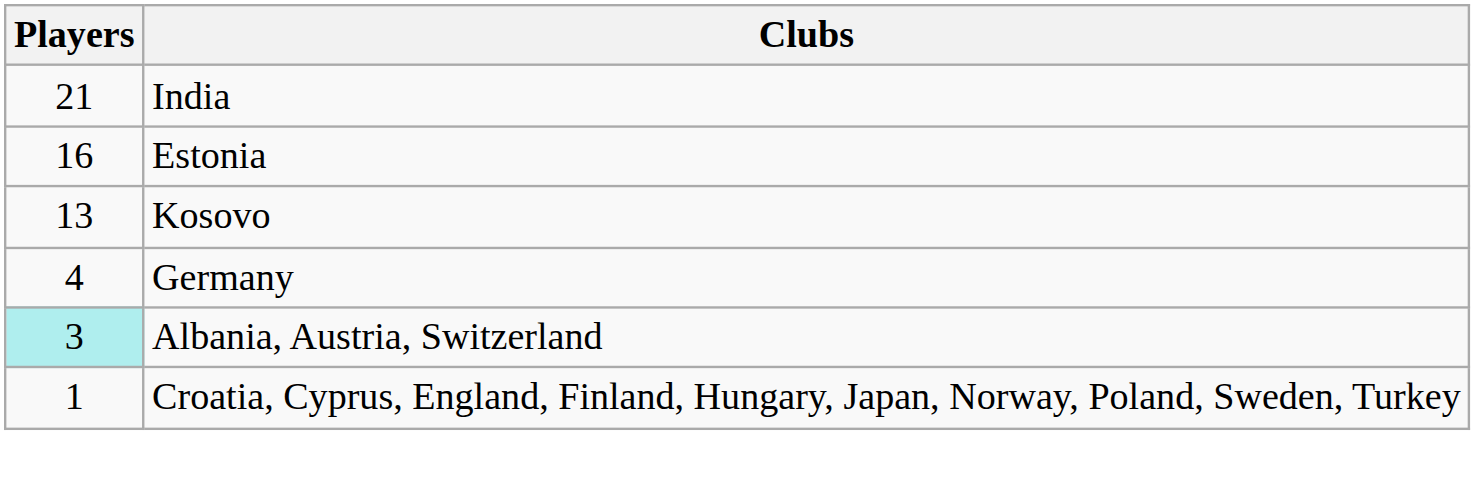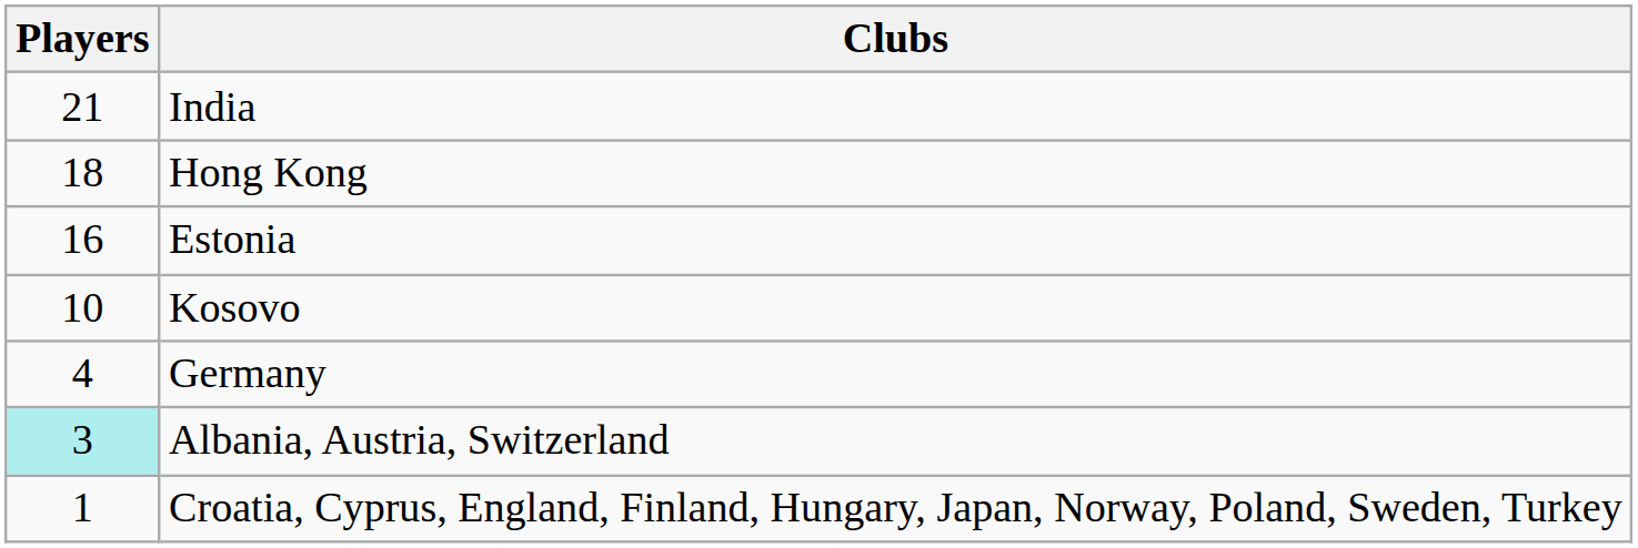+ row: 18 | Hong Kong
Kosovo | Players: 13 -> 10
